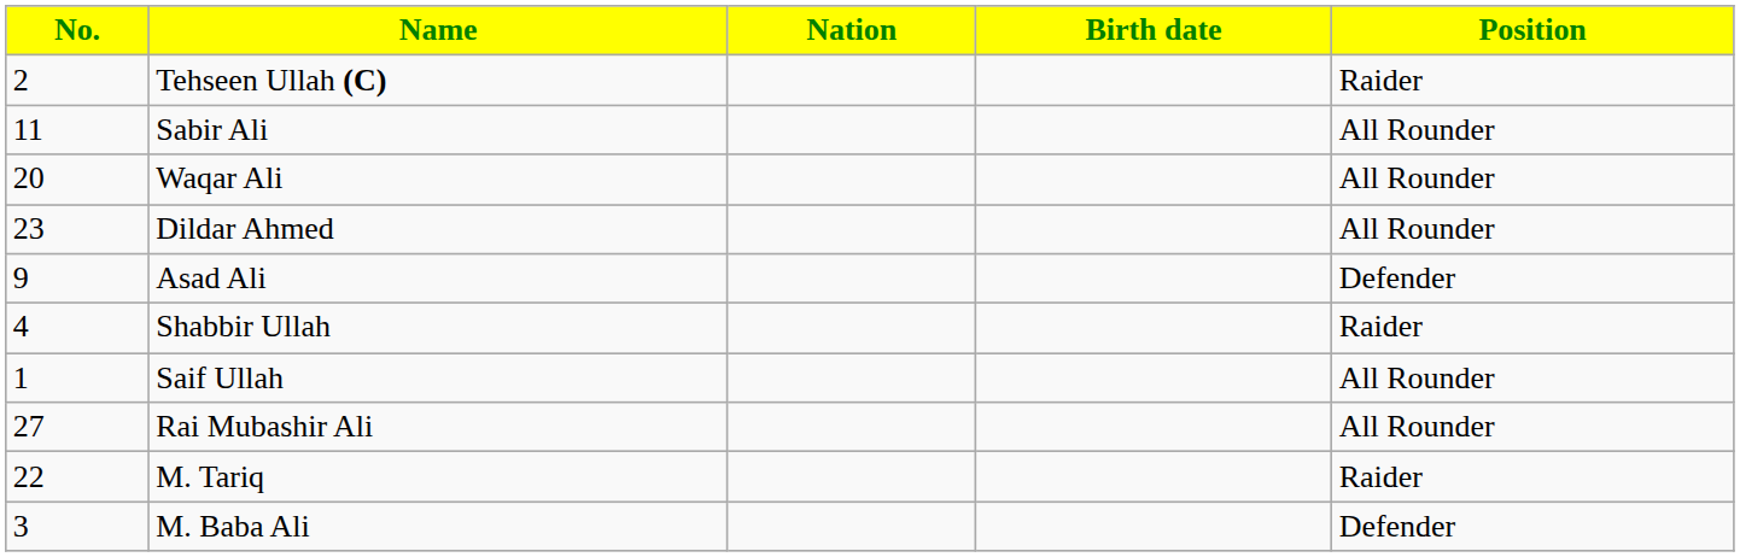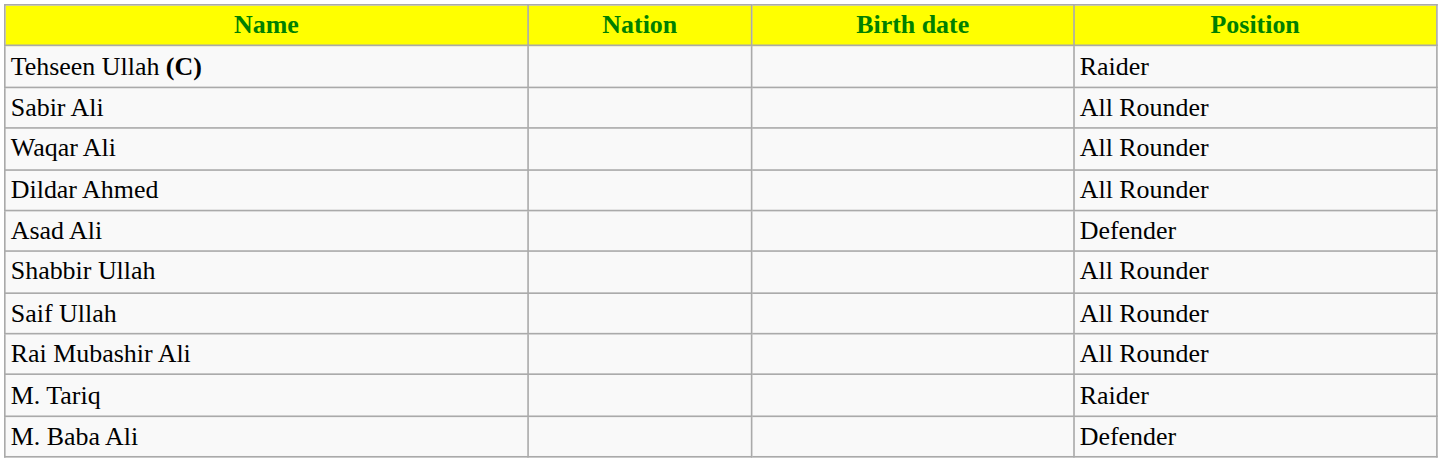- column: No. | 2 | 11 | 20 | 23 | 9 | 4 | 1 | 27 | 22 | 3
Shabbir Ullah | Position: Raider -> All Rounder
